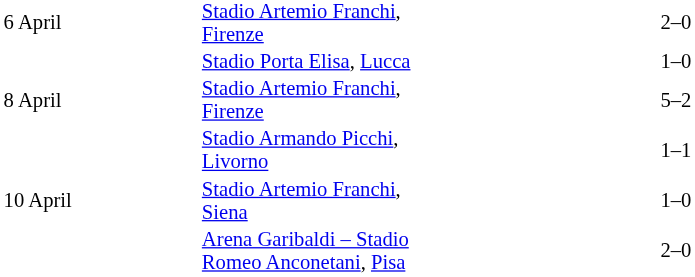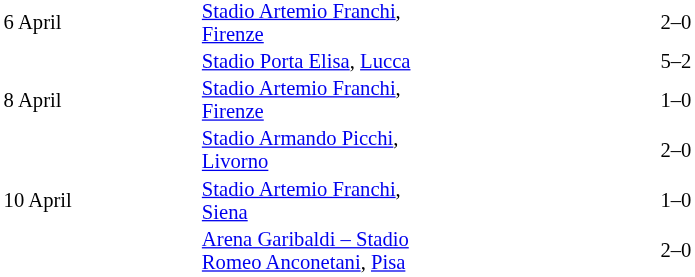Stadio Porta Elisa, Lucca | column 4: 1–0 -> 5–2
8 April / Stadio Artemio Franchi, Firenze | column 4: 5–2 -> 1–0
Stadio Armando Picchi, Livorno | column 4: 1–1 -> 2–0
